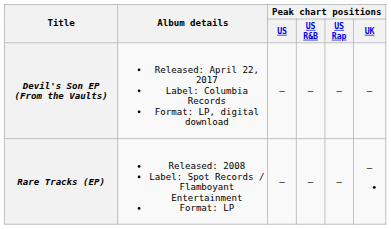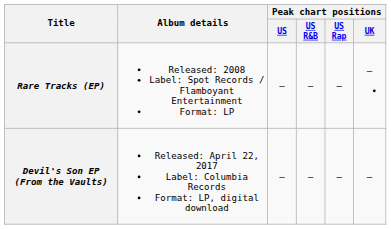rows swapped: Rare Tracks (EP) <-> Devil's Son EP (From the Vaults)
